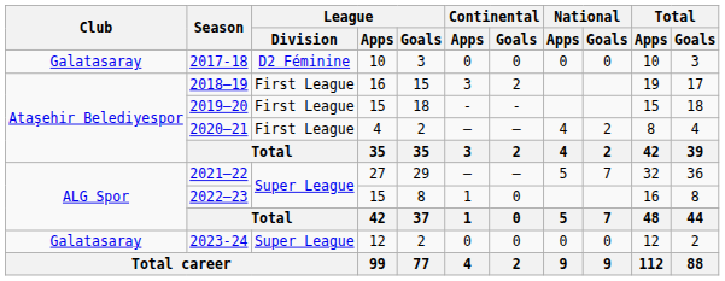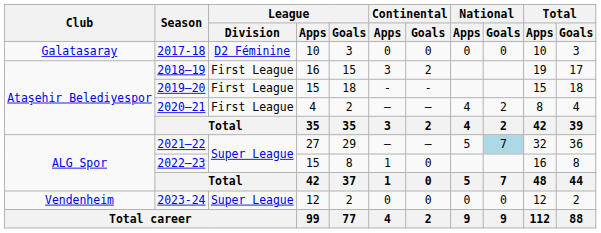2021–22 | National / Goals: no background -> lightblue background
2023-24 | Club: Galatasaray -> Vendenheim
